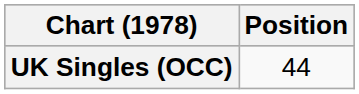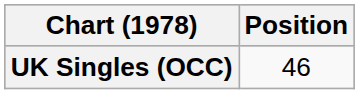UK Singles (OCC) | Position: 44 -> 46
